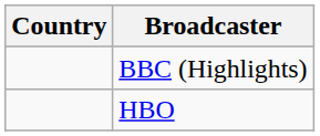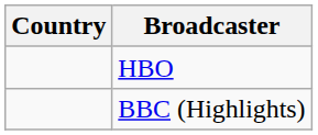rows swapped: BBC (Highlights) <-> HBO
